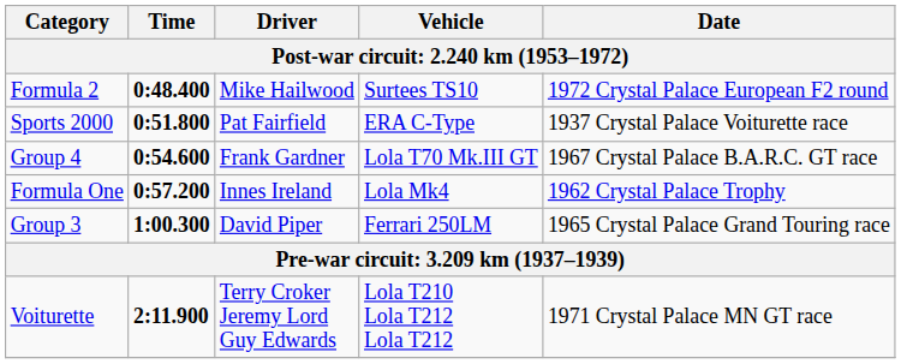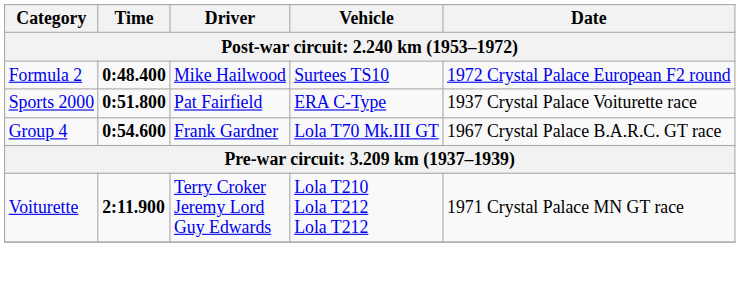- row: Formula One | 0:57.200 | Innes Ireland | Lola Mk4 | 1962 Crystal Palace Trophy
- row: Group 3 | 1:00.300 | David Piper | Ferrari 250LM | 1965 Crystal Palace Grand Touring race
